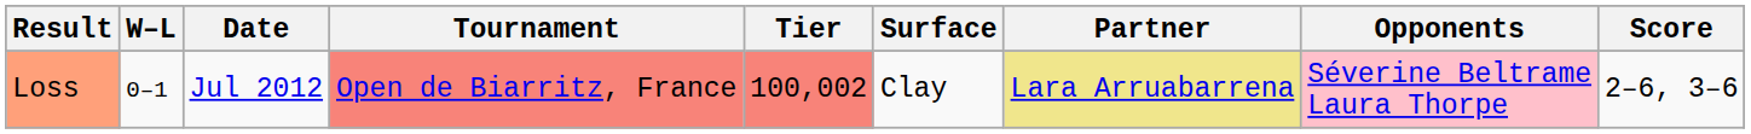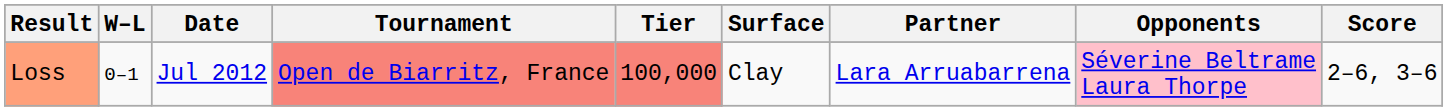Loss | Tier: 100,002 -> 100,000
Loss | Partner: khaki background -> no background
